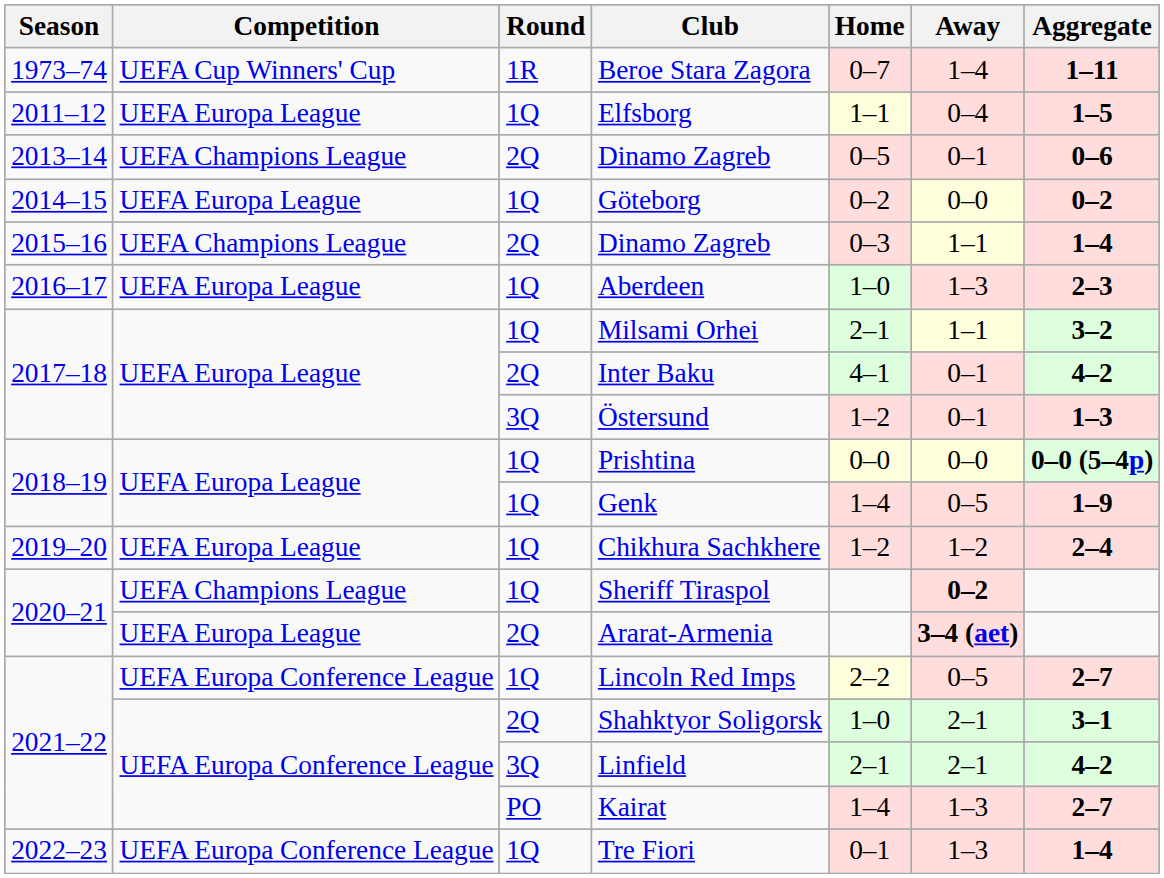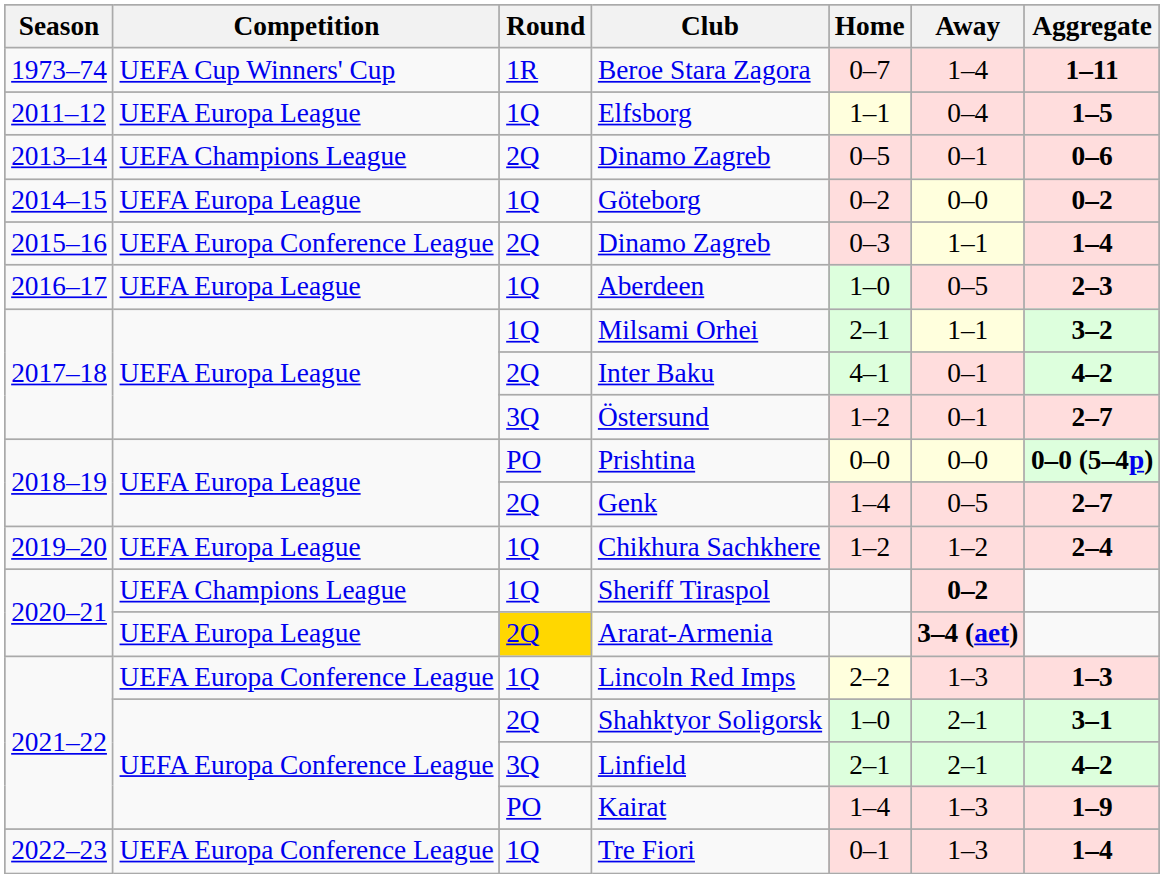2015–16 / Dinamo Zagreb | Competition: UEFA Champions League -> UEFA Europa Conference League
Aberdeen | Away: 1–3 -> 0–5
Östersund | Aggregate: 1–3 -> 2–7
Prishtina | Round: 1Q -> PO
Genk | Round: 1Q -> 2Q
Genk | Aggregate: 1–9 -> 2–7
Ararat-Armenia | Round: no background -> gold background
Lincoln Red Imps | Away: 0–5 -> 1–3
Lincoln Red Imps | Aggregate: 2–7 -> 1–3
Kairat | Aggregate: 2–7 -> 1–9
